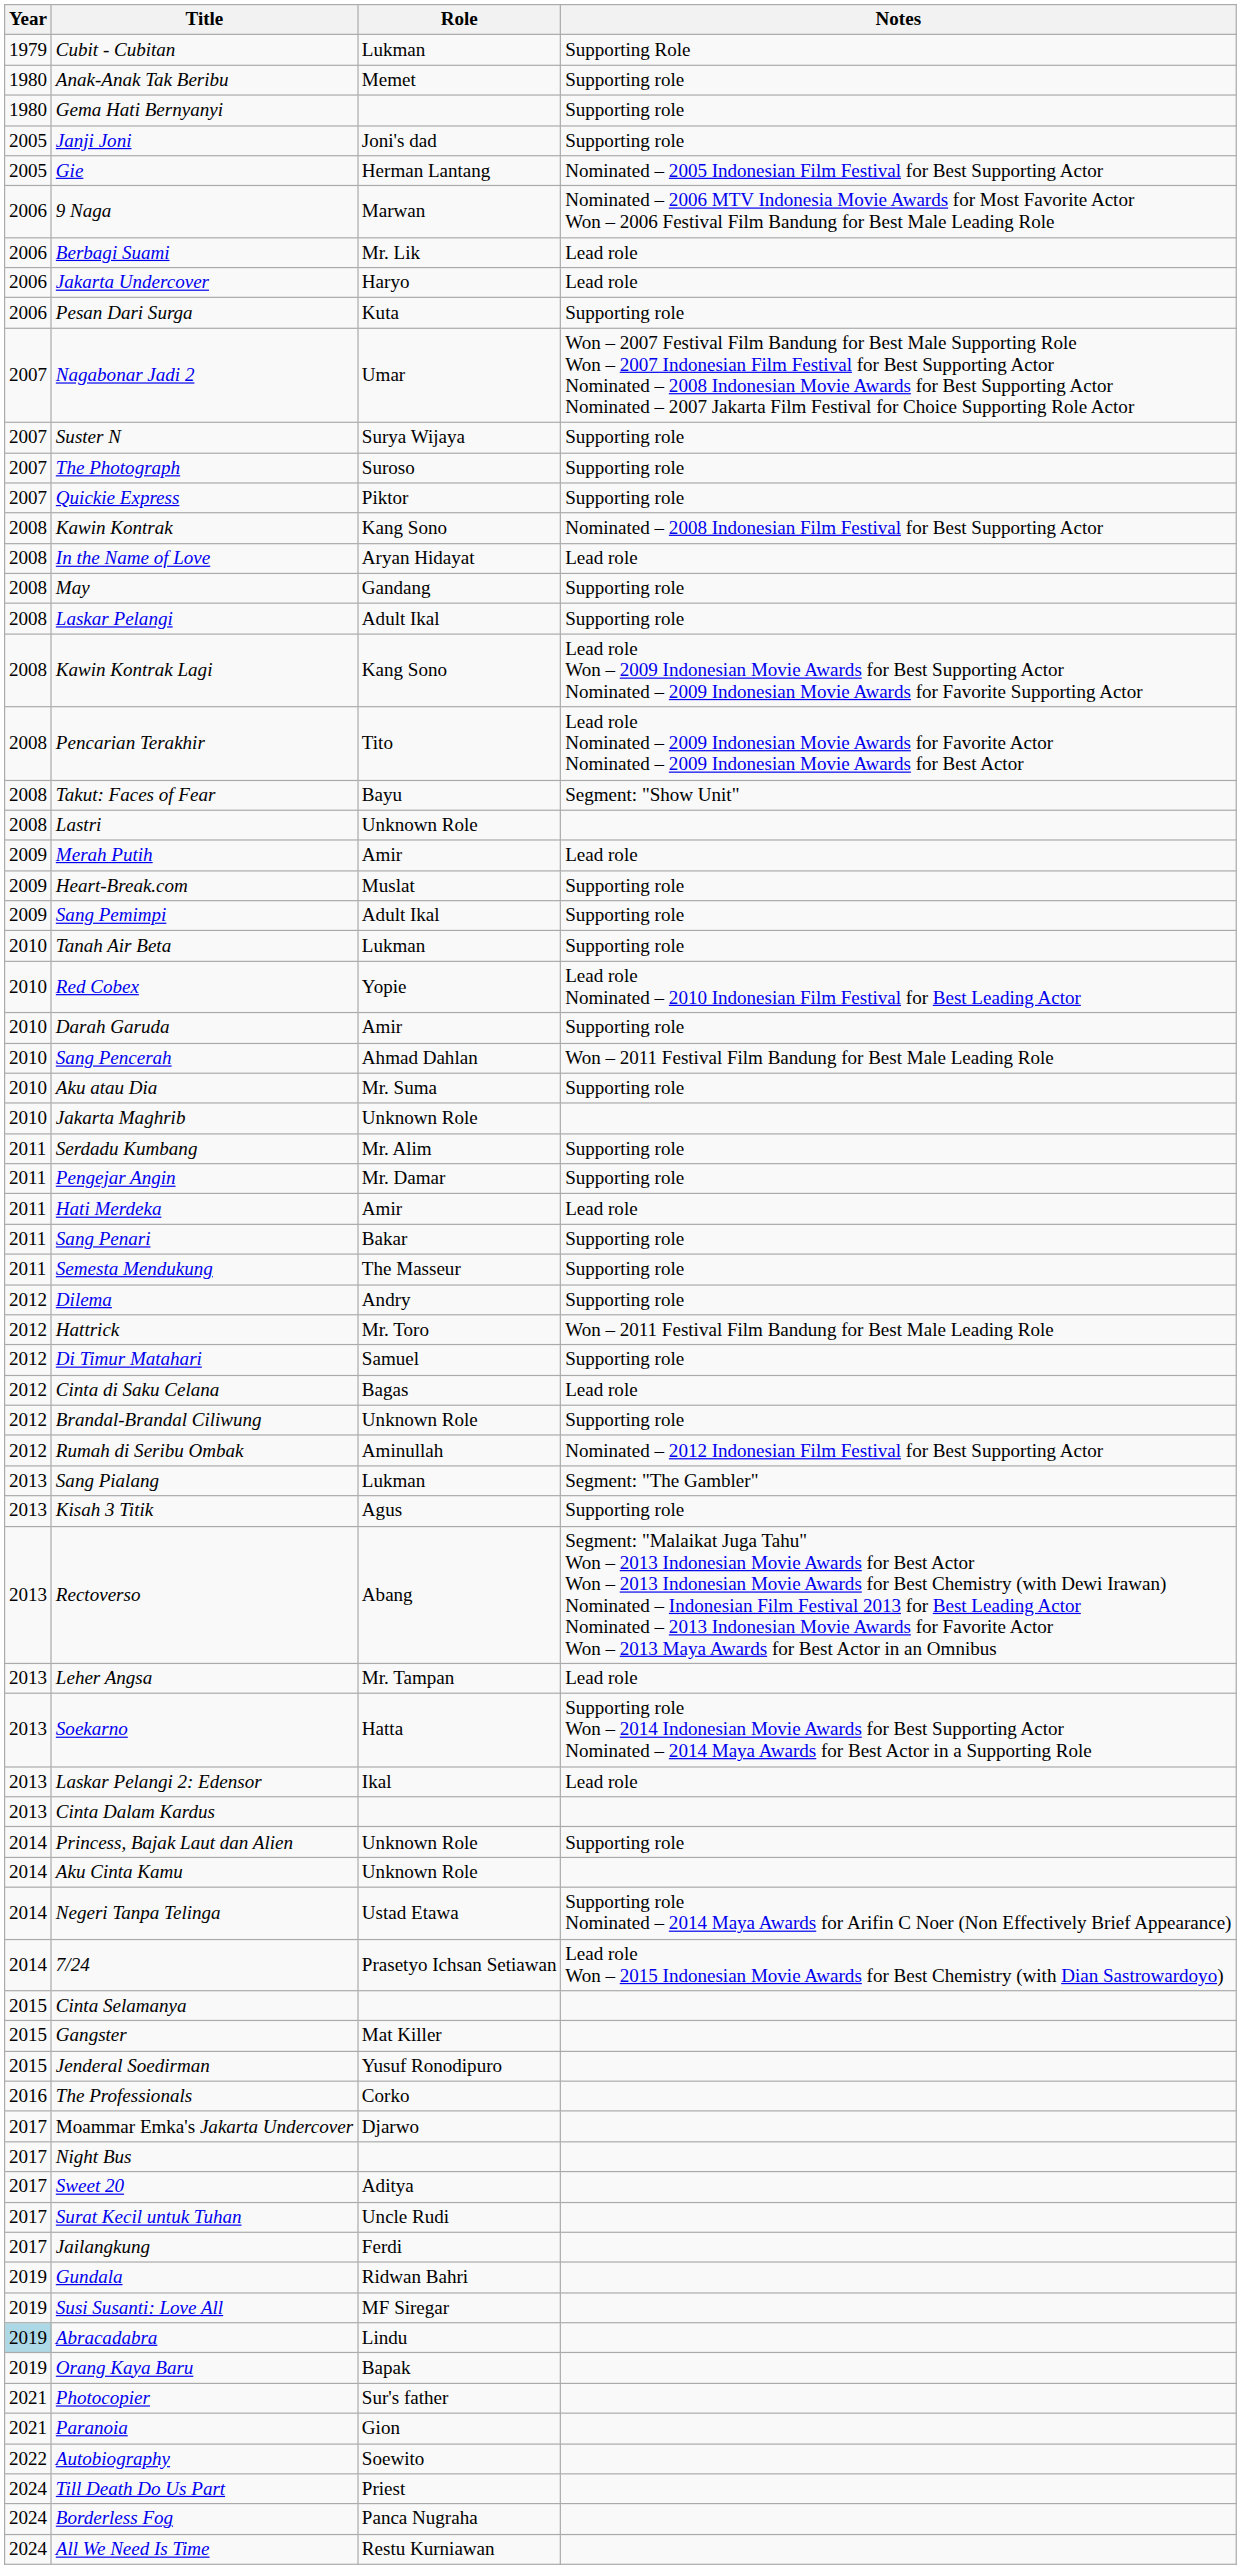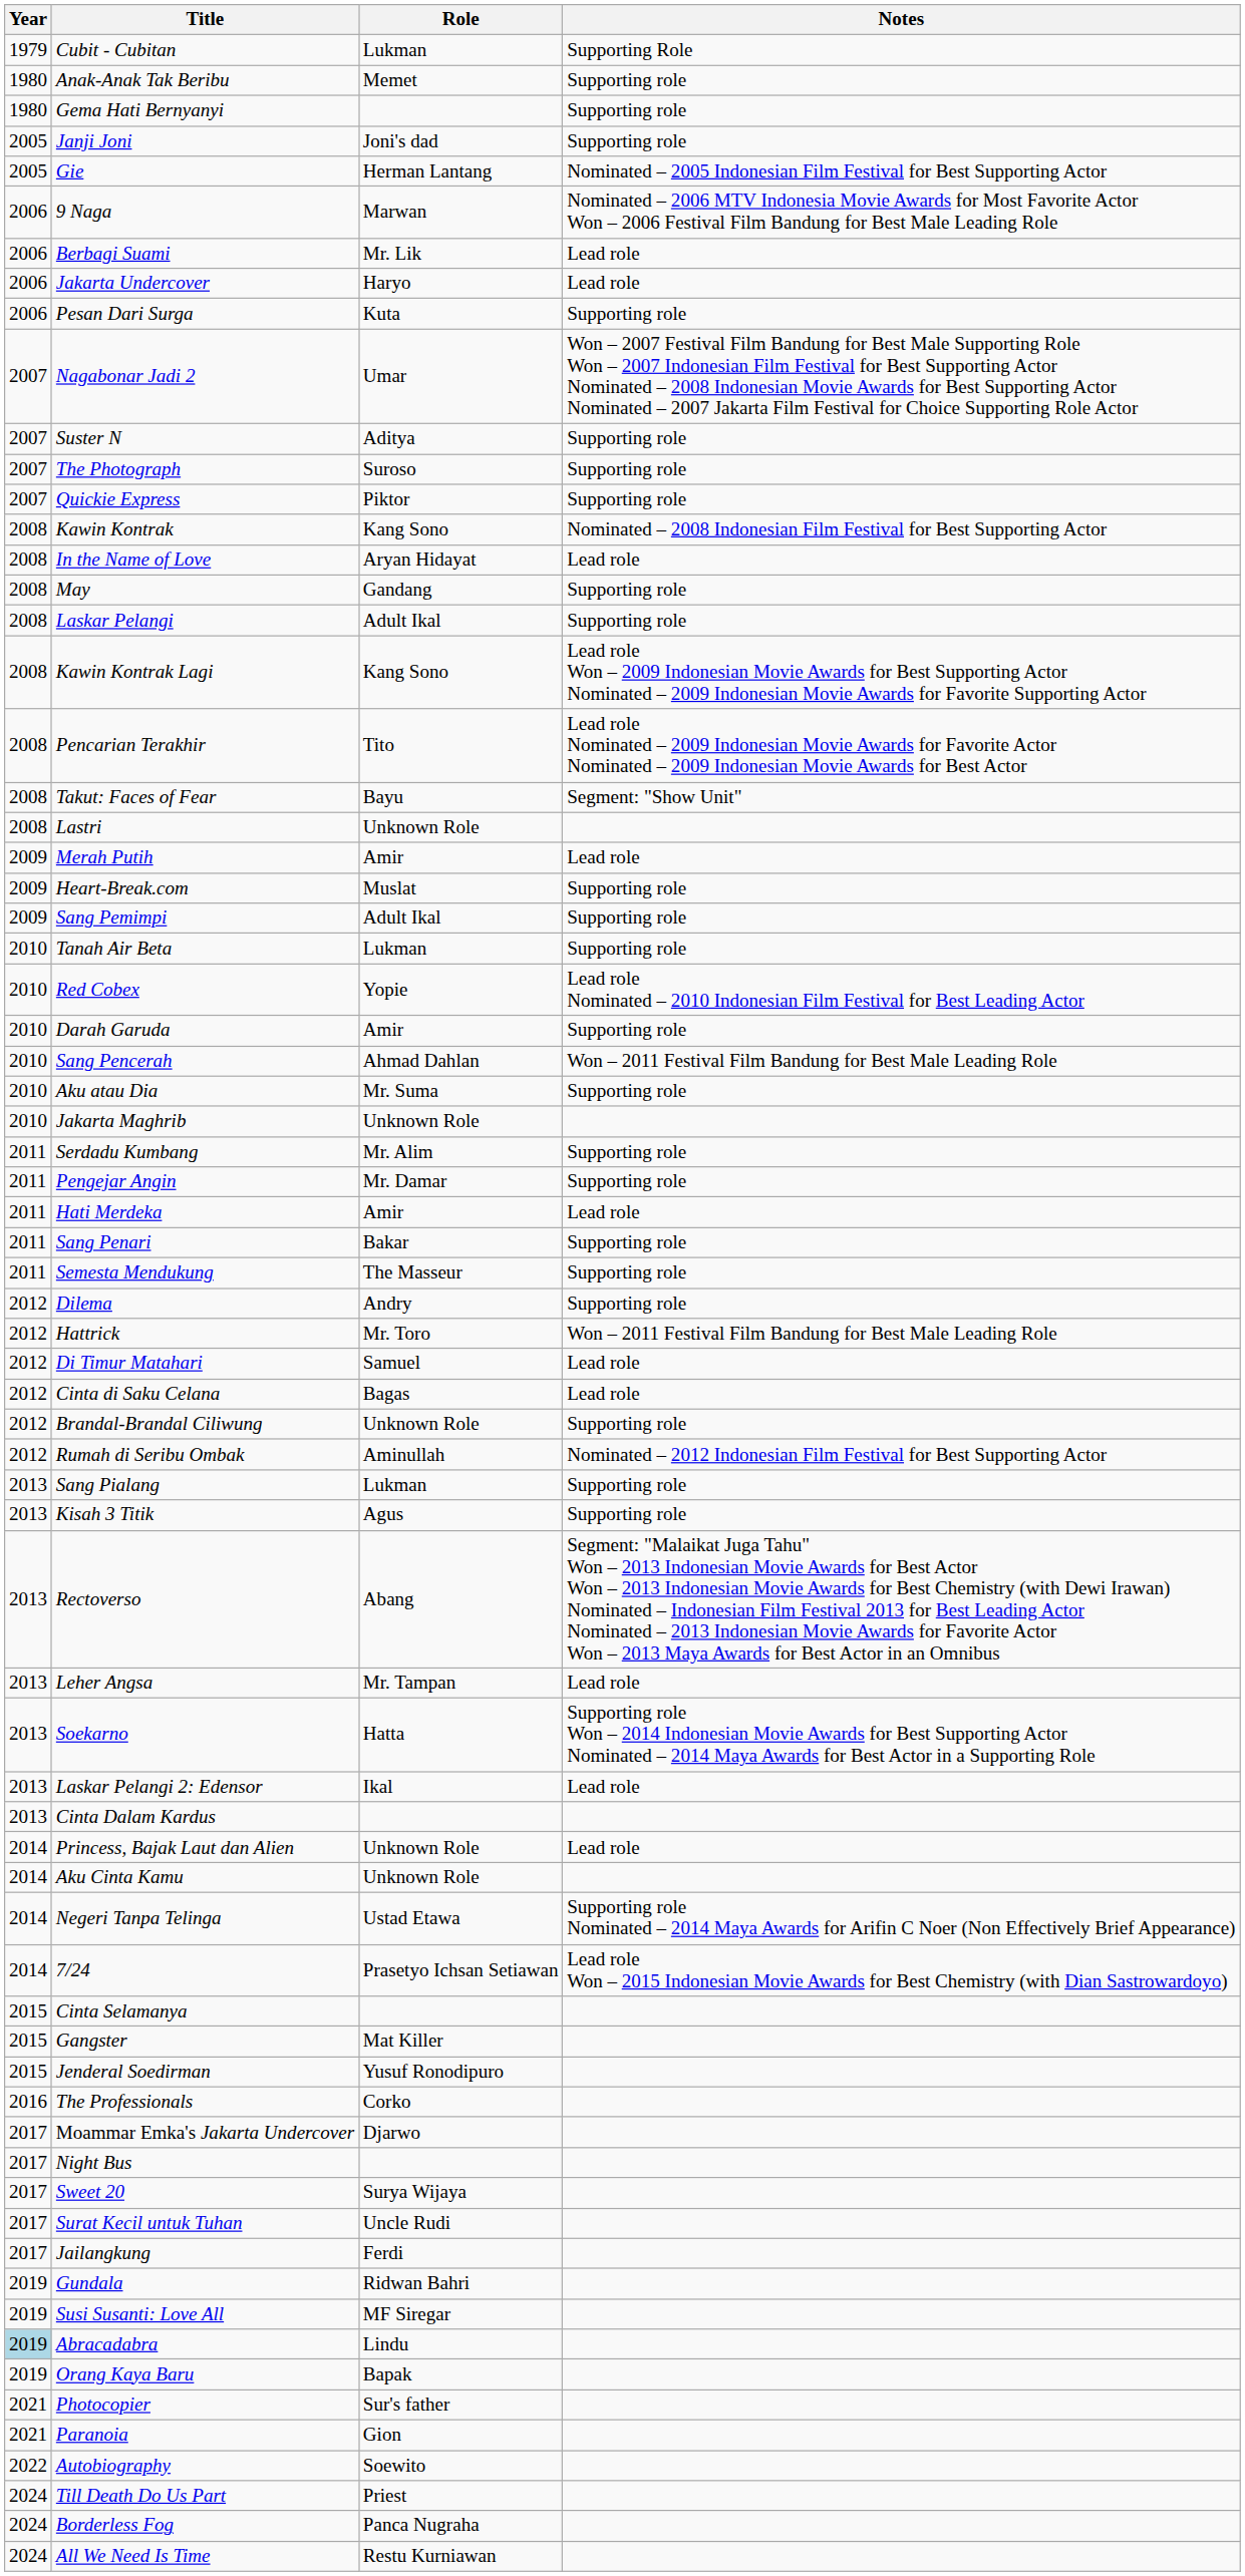Suster N | Role: Surya Wijaya -> Aditya
Di Timur Matahari | Notes: Supporting role -> Lead role
Sang Pialang | Notes: Segment: "The Gambler" -> Supporting role
Princess, Bajak Laut dan Alien | Notes: Supporting role -> Lead role
Sweet 20 | Role: Aditya -> Surya Wijaya
